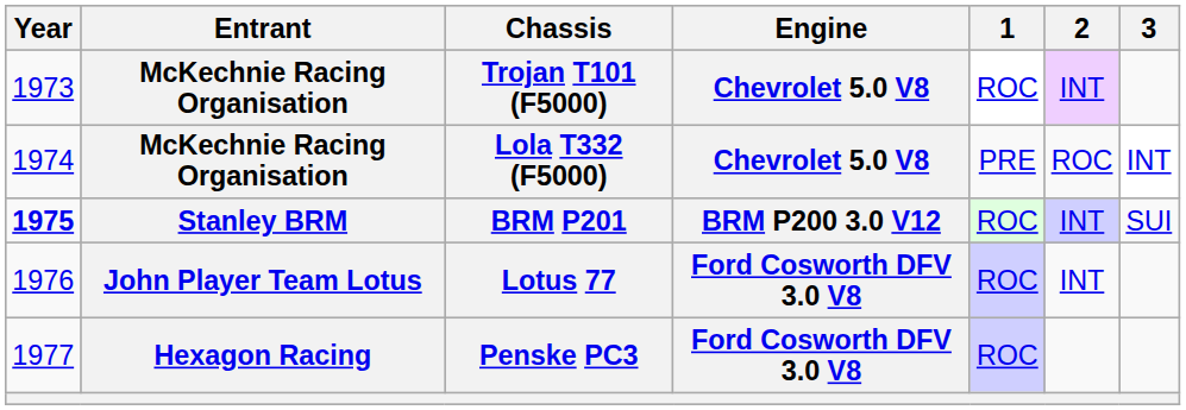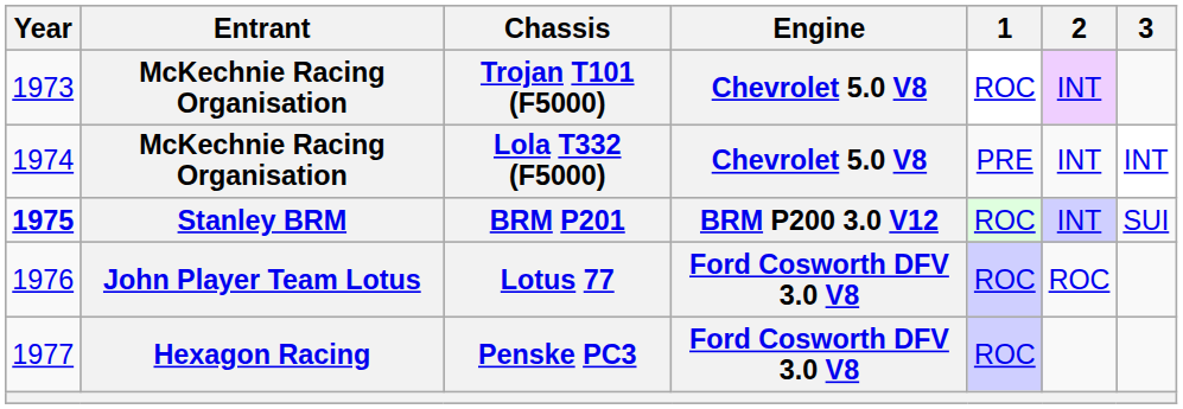Lola T332 (F5000) | 2: ROC -> INT
Lotus 77 | 2: INT -> ROC
